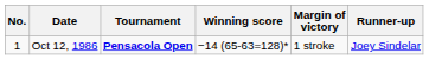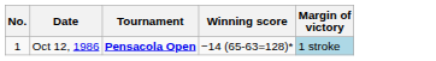- column: Runner-up | Joey Sindelar
Oct 12, 1986 | Margin of victory: no background -> lightblue background
